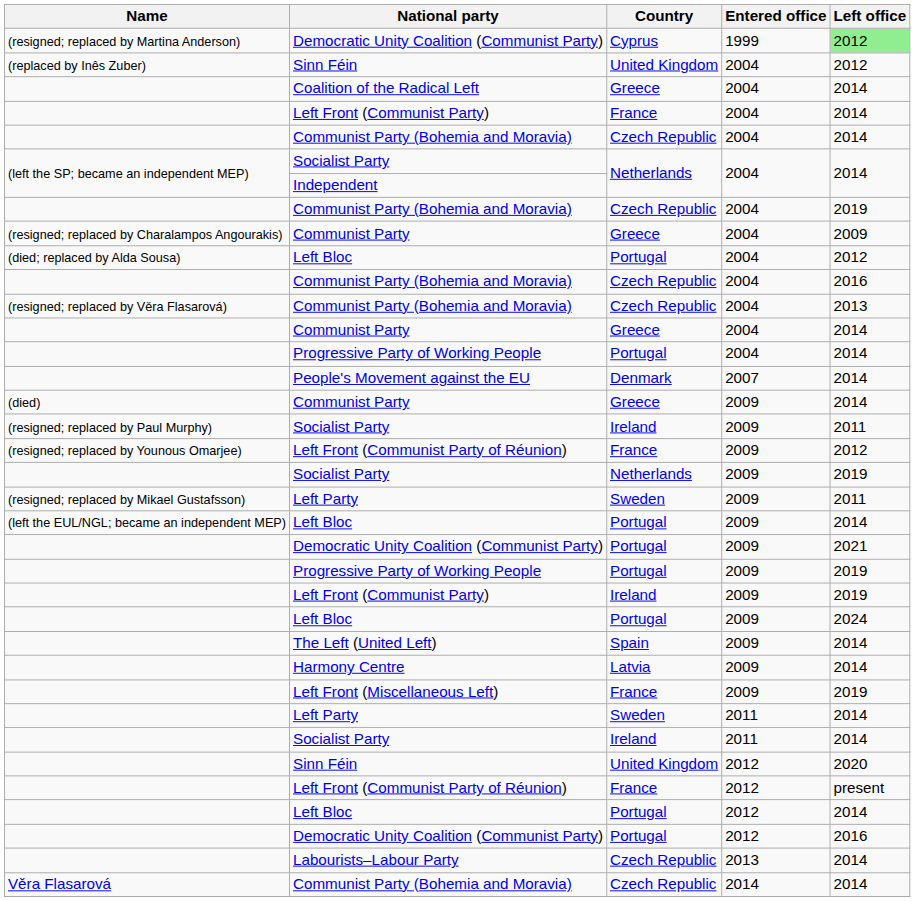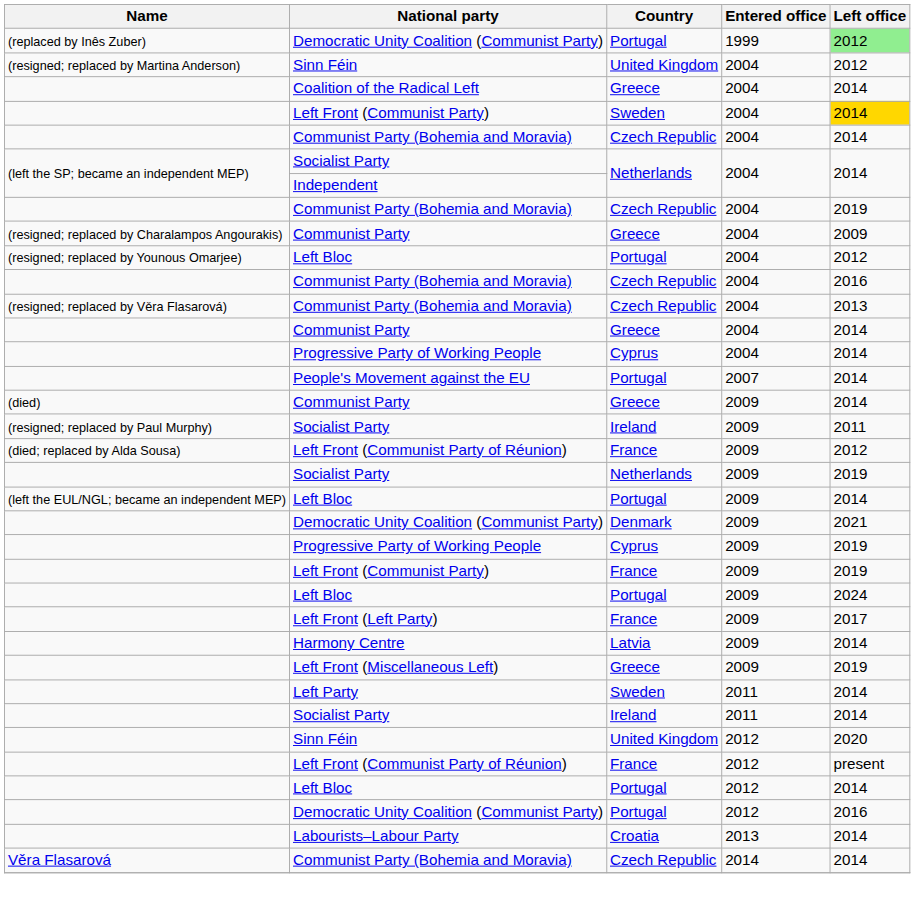Democratic Unity Coalition (Communist Party) / 1999 | Name: (resigned; replaced by Martina Anderson) -> (replaced by Inês Zuber)
Democratic Unity Coalition (Communist Party) / 1999 | Country: Cyprus -> Portugal
Sinn Féin / 2004 | Name: (replaced by Inês Zuber) -> (resigned; replaced by Martina Anderson)
Left Front (Communist Party) / 2004 | Country: France -> Sweden
Left Front (Communist Party) / 2004 | Left office: no background -> gold background
Left Bloc / 2004 | Name: (died; replaced by Alda Sousa) -> (resigned; replaced by Younous Omarjee)
Progressive Party of Working People / 2004 | Country: Portugal -> Cyprus
People's Movement against the EU | Country: Denmark -> Portugal
Left Front (Communist Party of Réunion) / 2009 | Name: (resigned; replaced by Younous Omarjee) -> (died; replaced by Alda Sousa)
- row: (resigned; replaced by Mikael Gustafsson) | Left Party | Sweden | 2009 | 2011
Democratic Unity Coalition (Communist Party) / 2009 | Country: Portugal -> Denmark
Progressive Party of Working People / 2009 | Country: Portugal -> Cyprus
Left Front (Communist Party) / 2009 | Country: Ireland -> France
- row: The Left (United Left) | Spain | 2009 | 2014
+ row: Left Front (Left Party) | France | 2009 | 2017
Left Front (Miscellaneous Left) | Country: France -> Greece
Labourists–Labour Party | Country: Czech Republic -> Croatia
